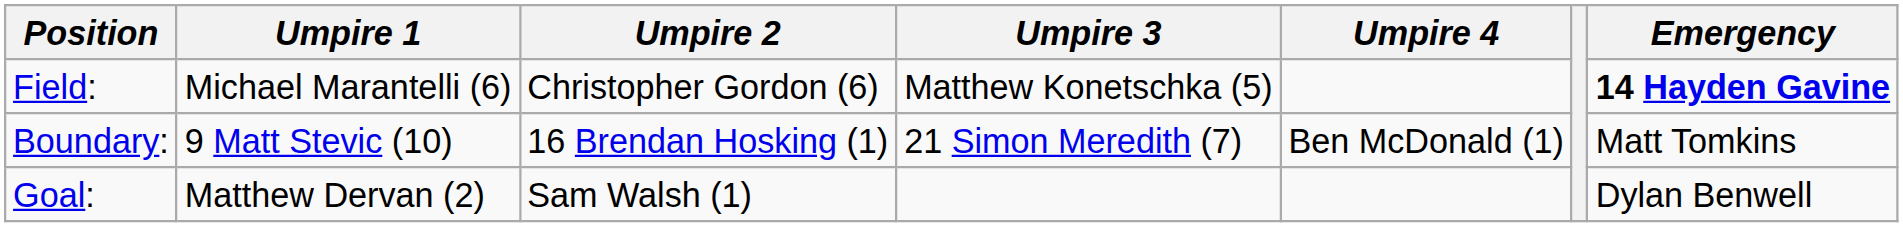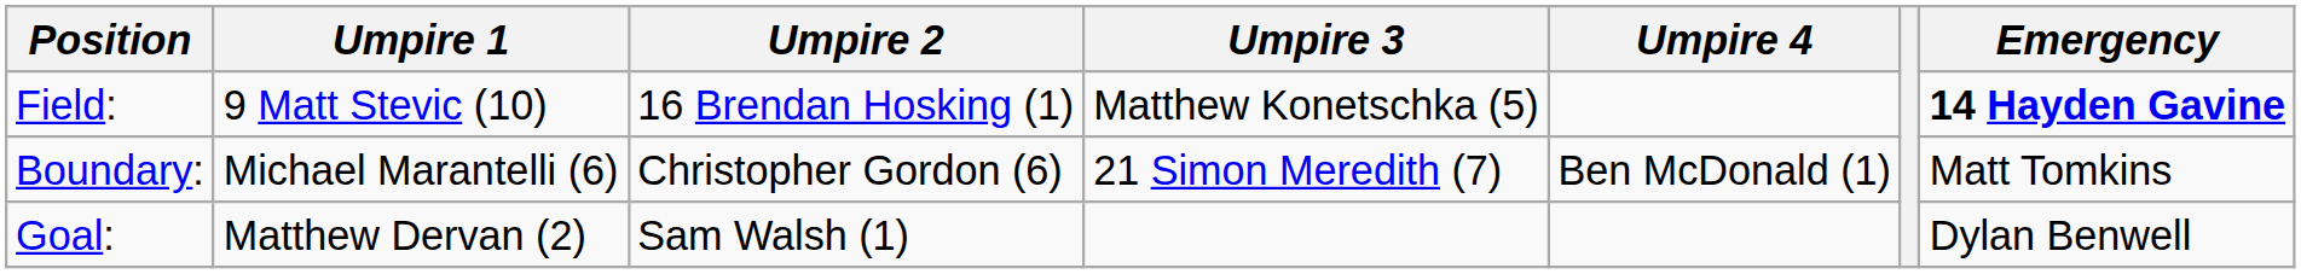Field: | Umpire 1: Michael Marantelli (6) -> 9 Matt Stevic (10)
Field: | Umpire 2: Christopher Gordon (6) -> 16 Brendan Hosking (1)
Boundary: | Umpire 1: 9 Matt Stevic (10) -> Michael Marantelli (6)
Boundary: | Umpire 2: 16 Brendan Hosking (1) -> Christopher Gordon (6)
